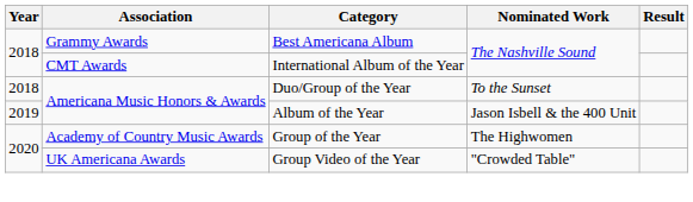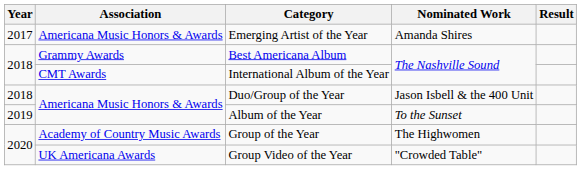+ row: 2017 | Americana Music Honors & Awards | Emerging Artist of the Year | Amanda Shires
Duo/Group of the Year | Nominated Work: To the Sunset -> Jason Isbell & the 400 Unit
Album of the Year | Nominated Work: Jason Isbell & the 400 Unit -> To the Sunset
